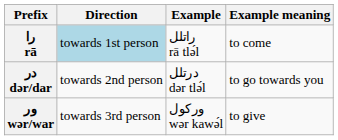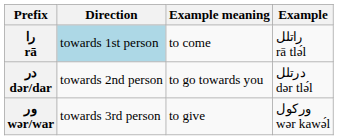columns swapped: Example <-> Example meaning
